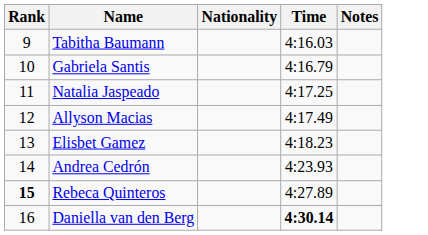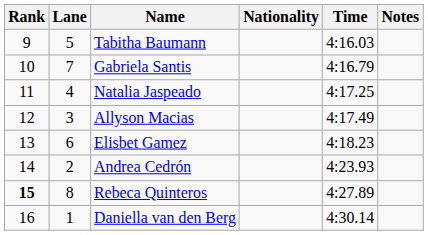+ column: Lane | 5 | 7 | 4 | 3 | 6 | 2 | 8 | 1
Daniella van den Berg | Time: bold -> normal
